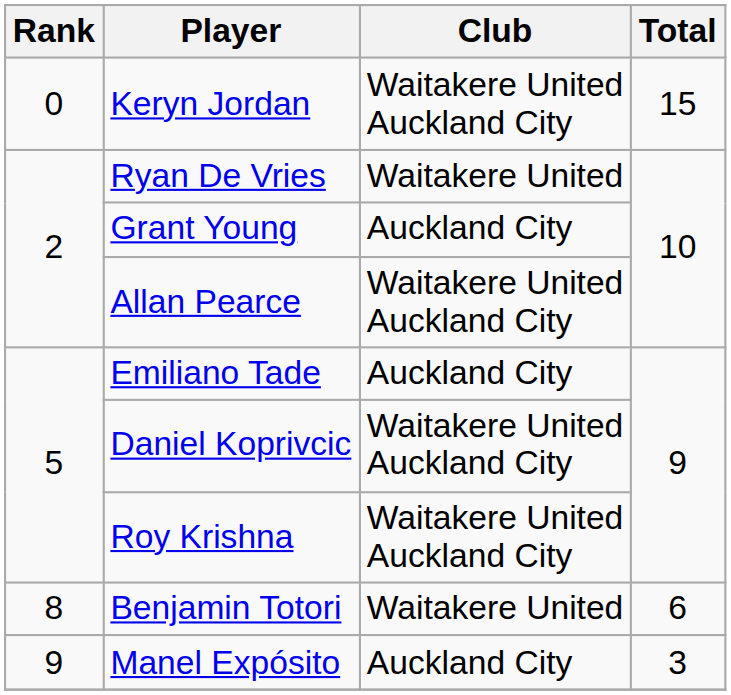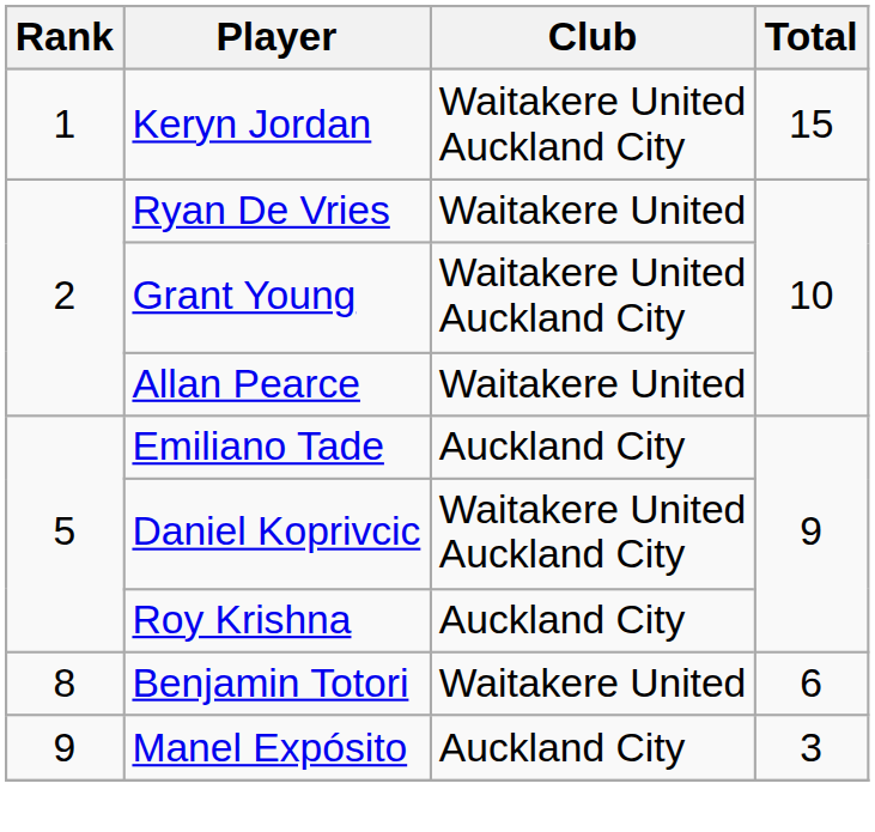Keryn Jordan | Rank: 0 -> 1
Grant Young | Club: Auckland City -> Waitakere United Auckland City
Allan Pearce | Club: Waitakere United Auckland City -> Waitakere United
Roy Krishna | Club: Waitakere United Auckland City -> Auckland City
